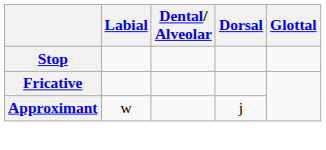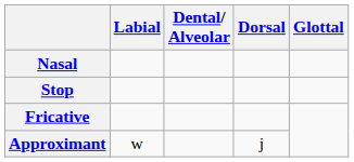+ row: Nasal
